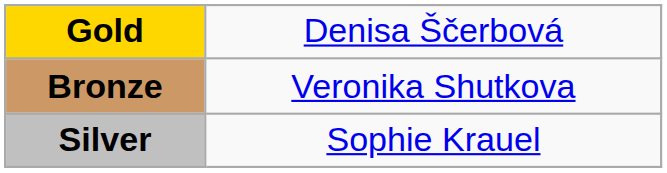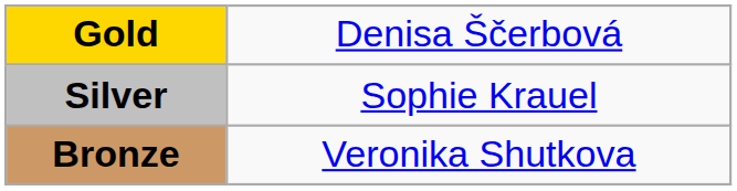rows swapped: Silver <-> Bronze
